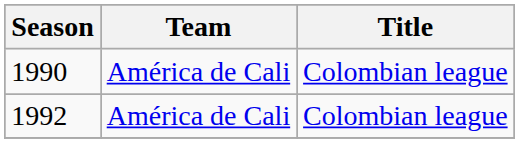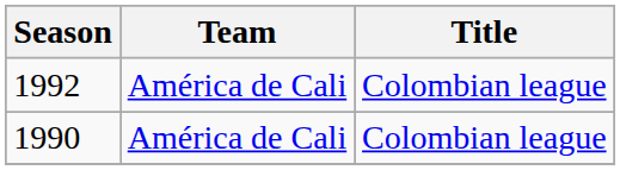rows swapped: 1990 <-> 1992
